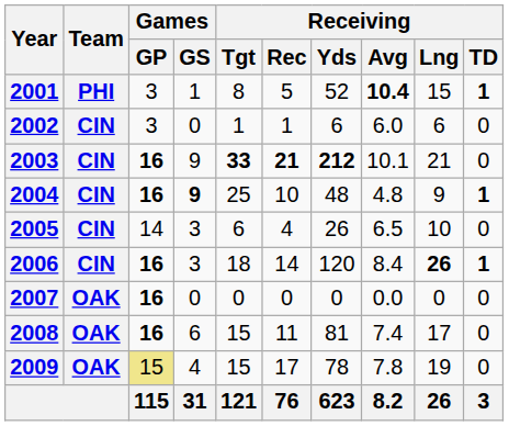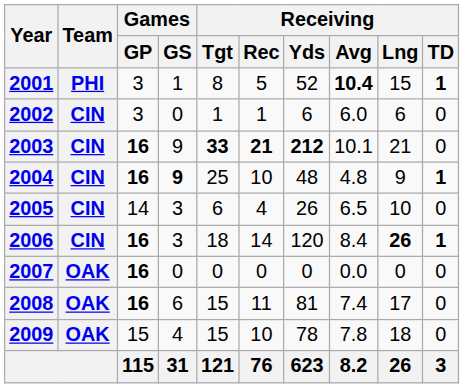2009 | Games / GP: khaki background -> no background
2009 | Receiving / Rec: 17 -> 10
2009 | Receiving / Lng: 19 -> 18
